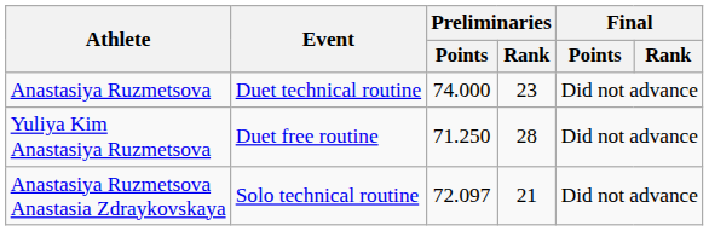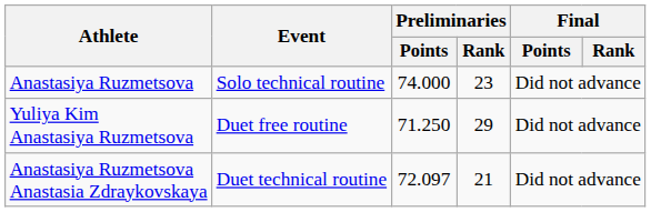Anastasiya Ruzmetsova | Event: Duet technical routine -> Solo technical routine
Yuliya Kim Anastasiya Ruzmetsova | Preliminaries / Rank: 28 -> 29
Anastasiya Ruzmetsova Anastasia Zdraykovskaya | Event: Solo technical routine -> Duet technical routine
